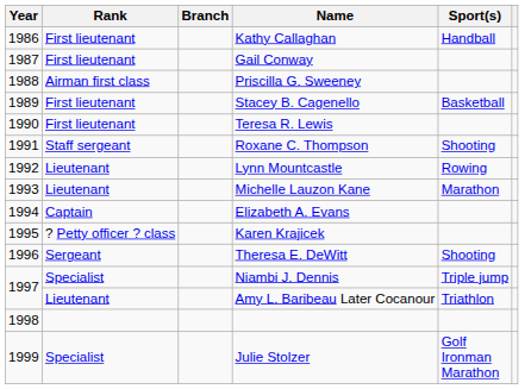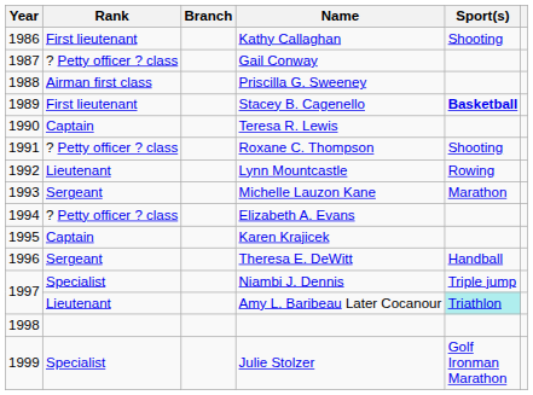Kathy Callaghan | Sport(s): Handball -> Shooting
Gail Conway | Rank: First lieutenant -> ? Petty officer ? class
Stacey B. Cagenello | Sport(s): normal -> bold
Teresa R. Lewis | Rank: First lieutenant -> Captain
Roxane C. Thompson | Rank: Staff sergeant -> ? Petty officer ? class
Michelle Lauzon Kane | Rank: Lieutenant -> Sergeant
Elizabeth A. Evans | Rank: Captain -> ? Petty officer ? class
Karen Krajicek | Rank: ? Petty officer ? class -> Captain
Theresa E. DeWitt | Sport(s): Shooting -> Handball
Amy L. Baribeau Later Cocanour | Sport(s): no background -> paleturquoise background
